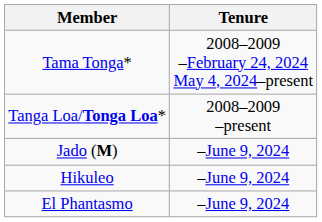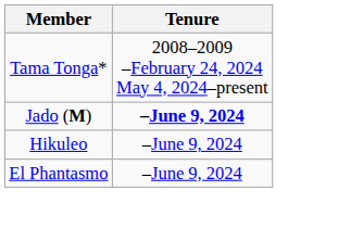- row: Tanga Loa/Tonga Loa* | 2008–2009 –present
Jado (M) | Tenure: normal -> bold
